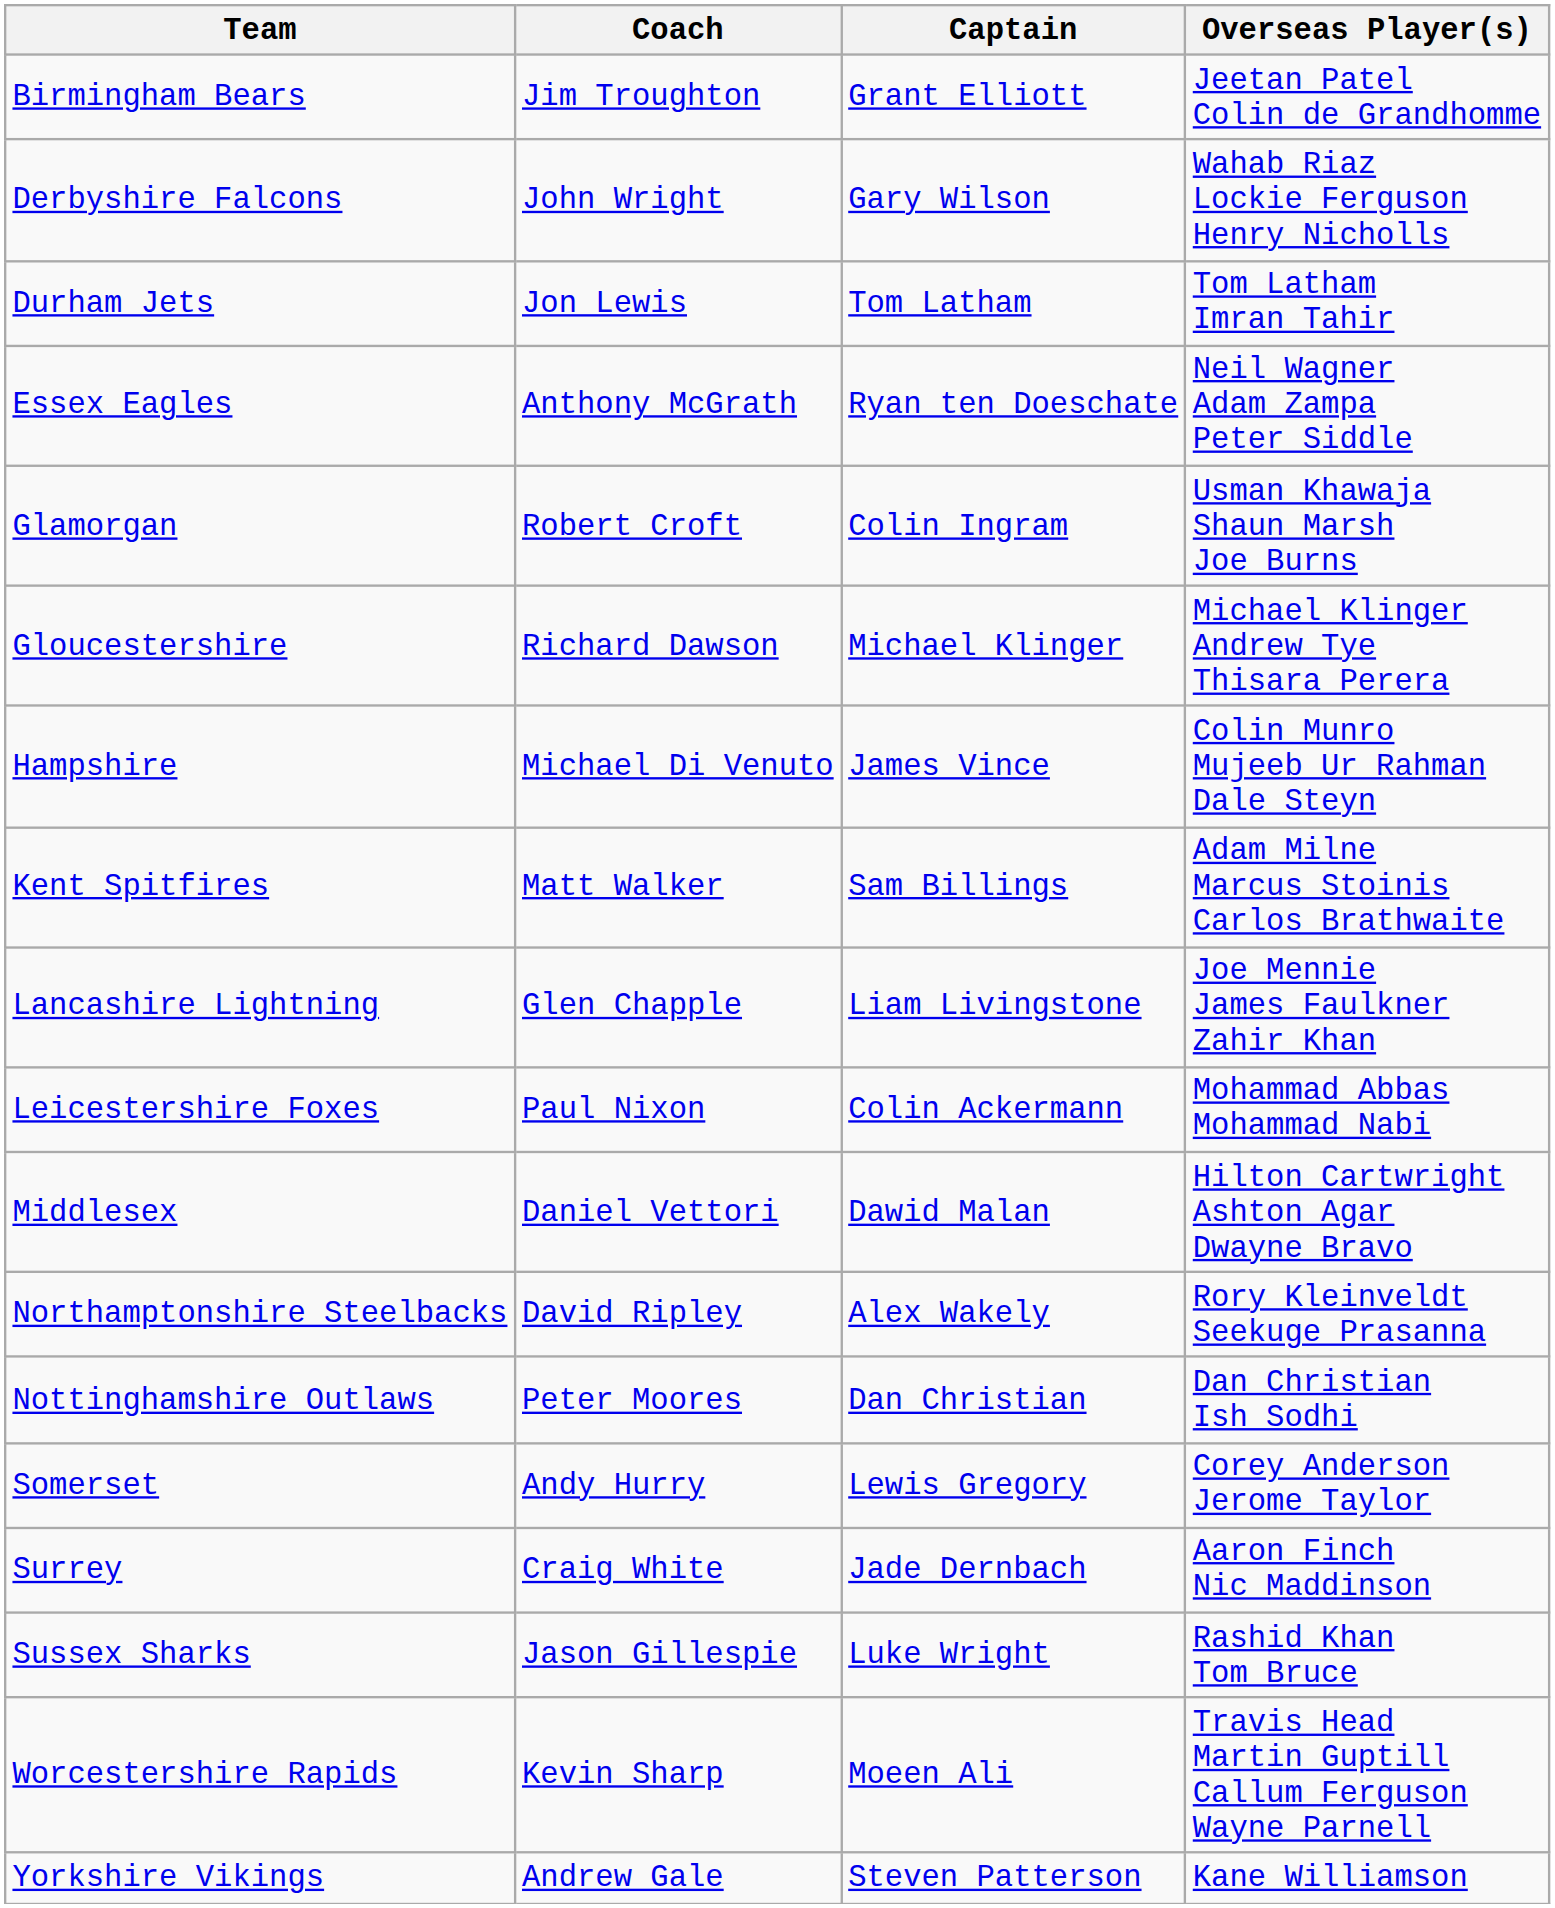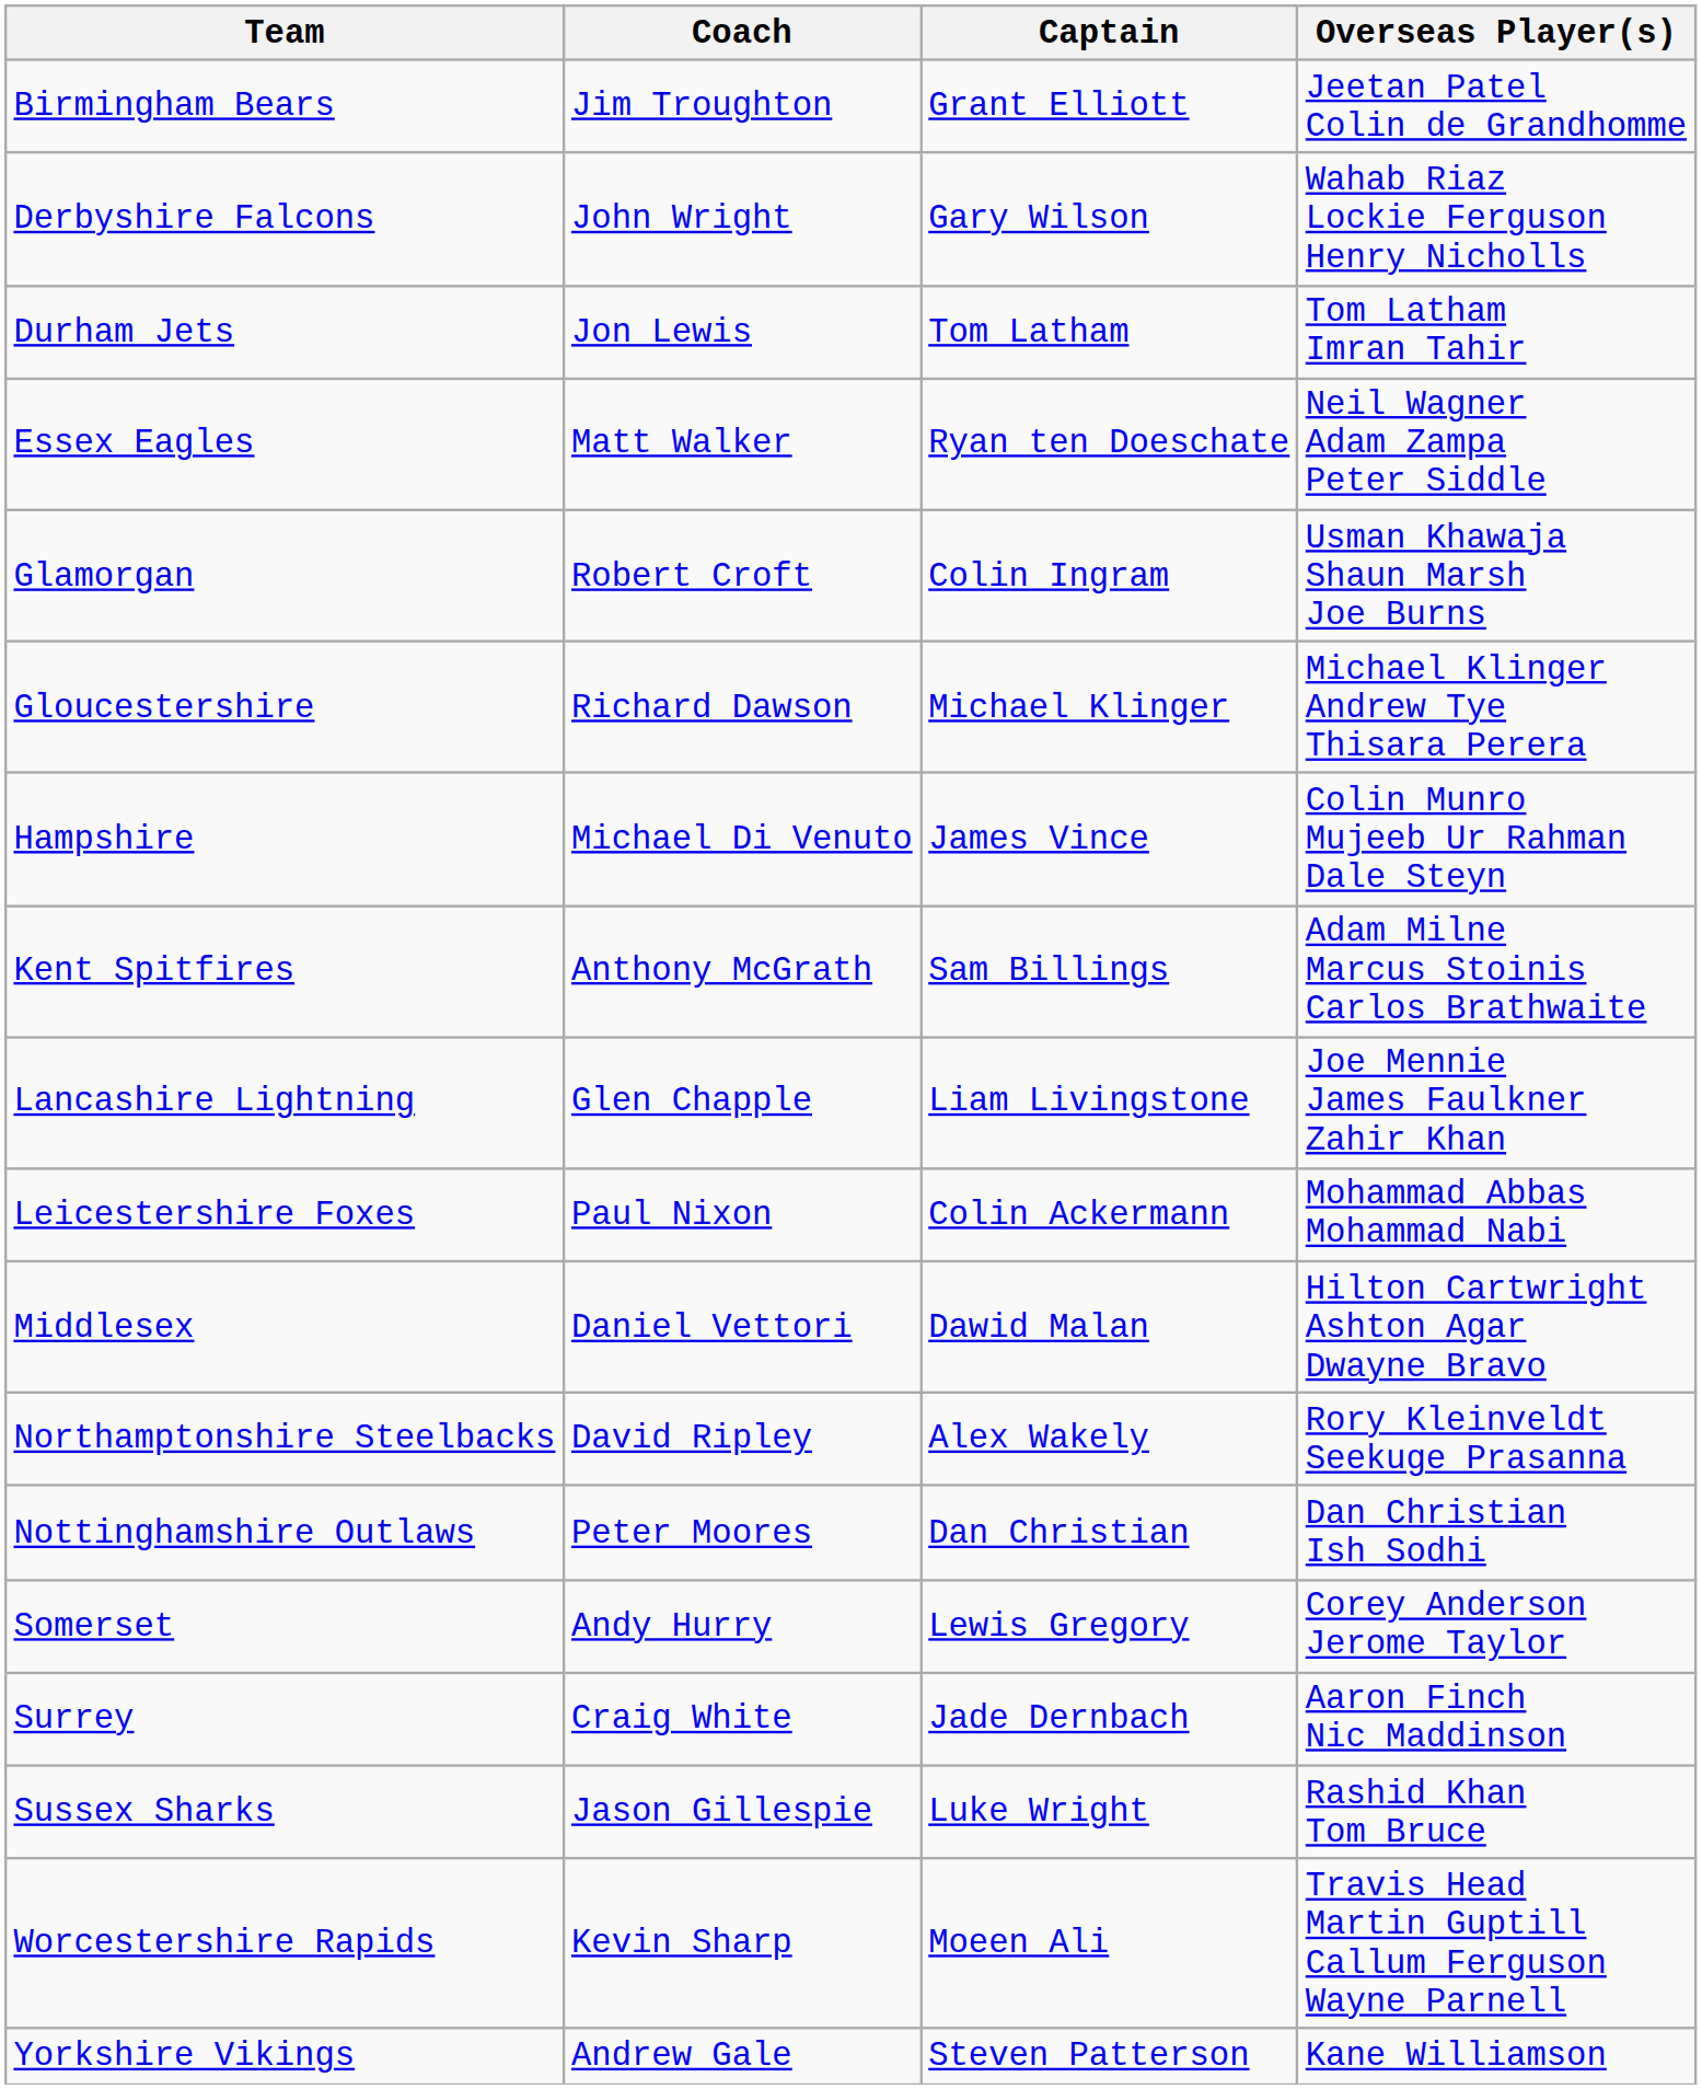Essex Eagles | Coach: Anthony McGrath -> Matt Walker
Kent Spitfires | Coach: Matt Walker -> Anthony McGrath
